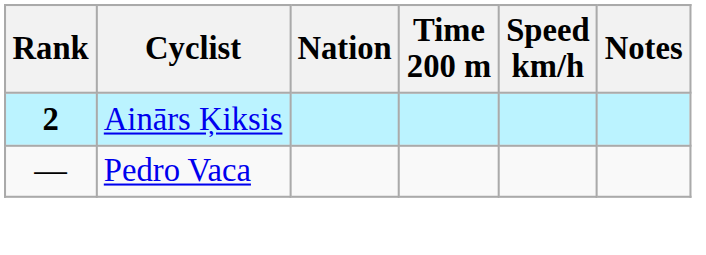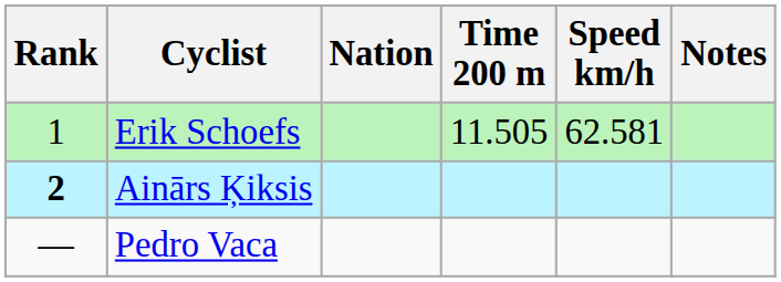+ row: 1 | Erik Schoefs | 11.505 | 62.581
